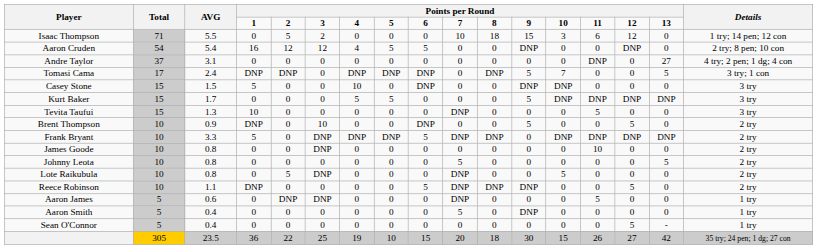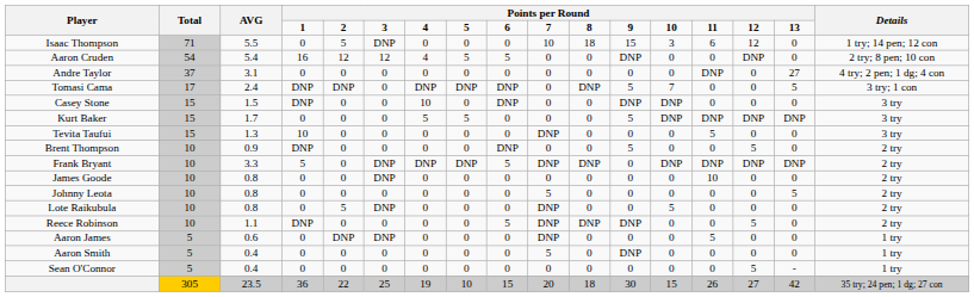Isaac Thompson | column 6: 2 -> DNP
Casey Stone | column 4: 5 -> DNP
Brent Thompson | column 6: 10 -> 0
